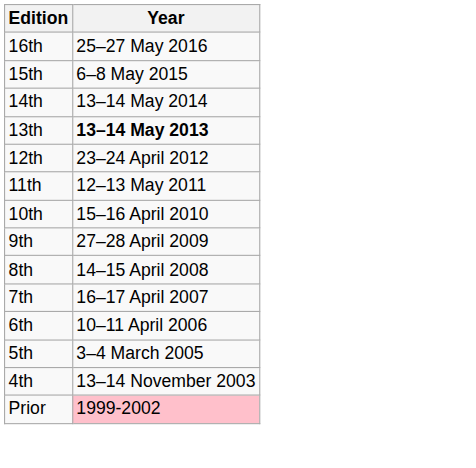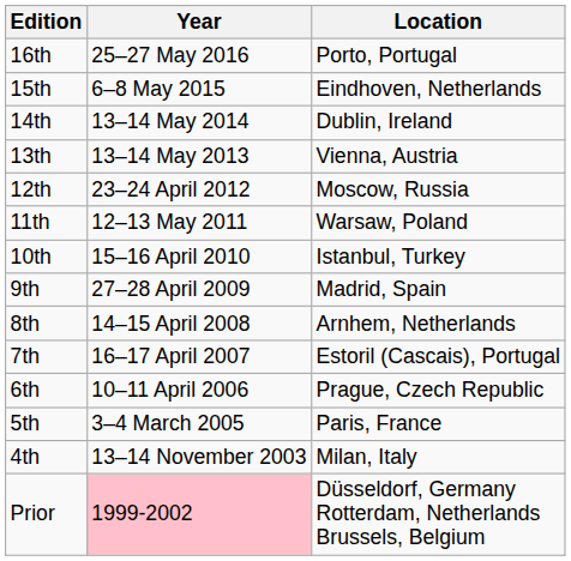+ column: Location | Porto, Portugal | Eindhoven, Netherlands | Dublin, Ireland | Vienna, Austria | Moscow, Russia | Warsaw, Poland | Istanbul, Turkey | Madrid, Spain | Arnhem, Netherlands | Estoril (Cascais), Portugal | Prague, Czech Republic | Paris, France | Milan, Italy | Düsseldorf, Germany Rotterdam, Netherlands Brussels, Belgium
13th | Year: bold -> normal
